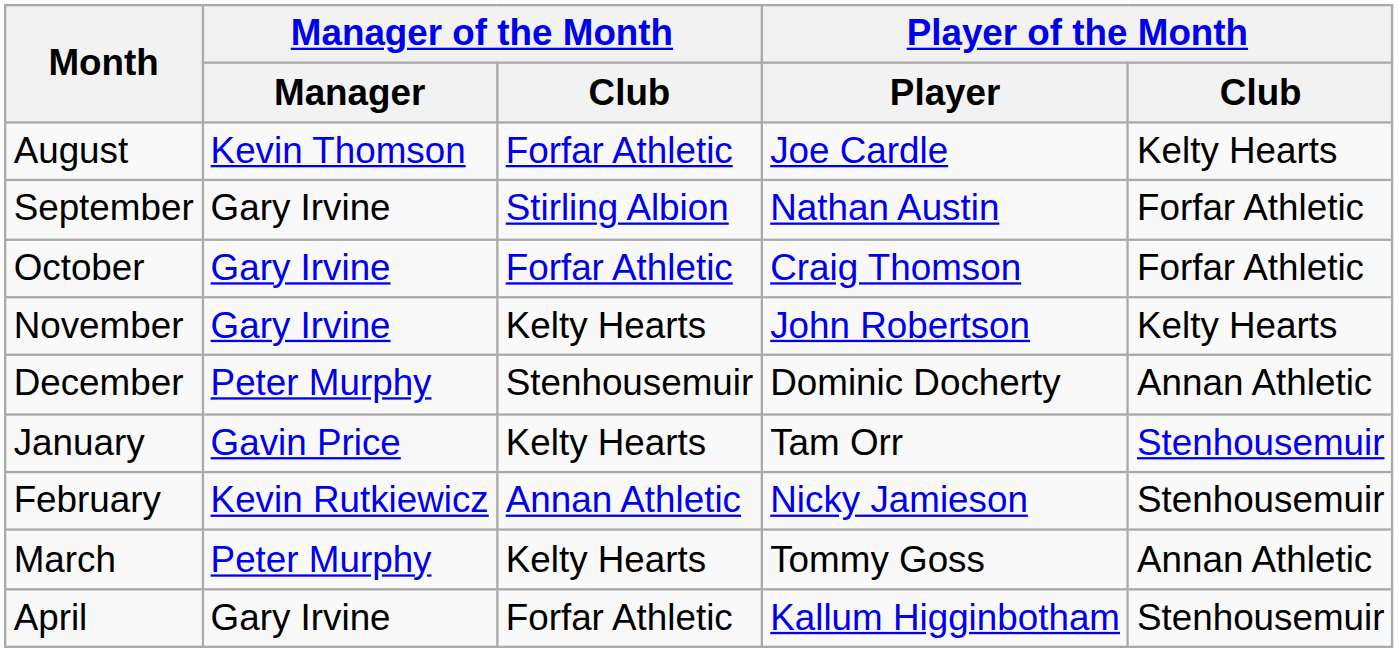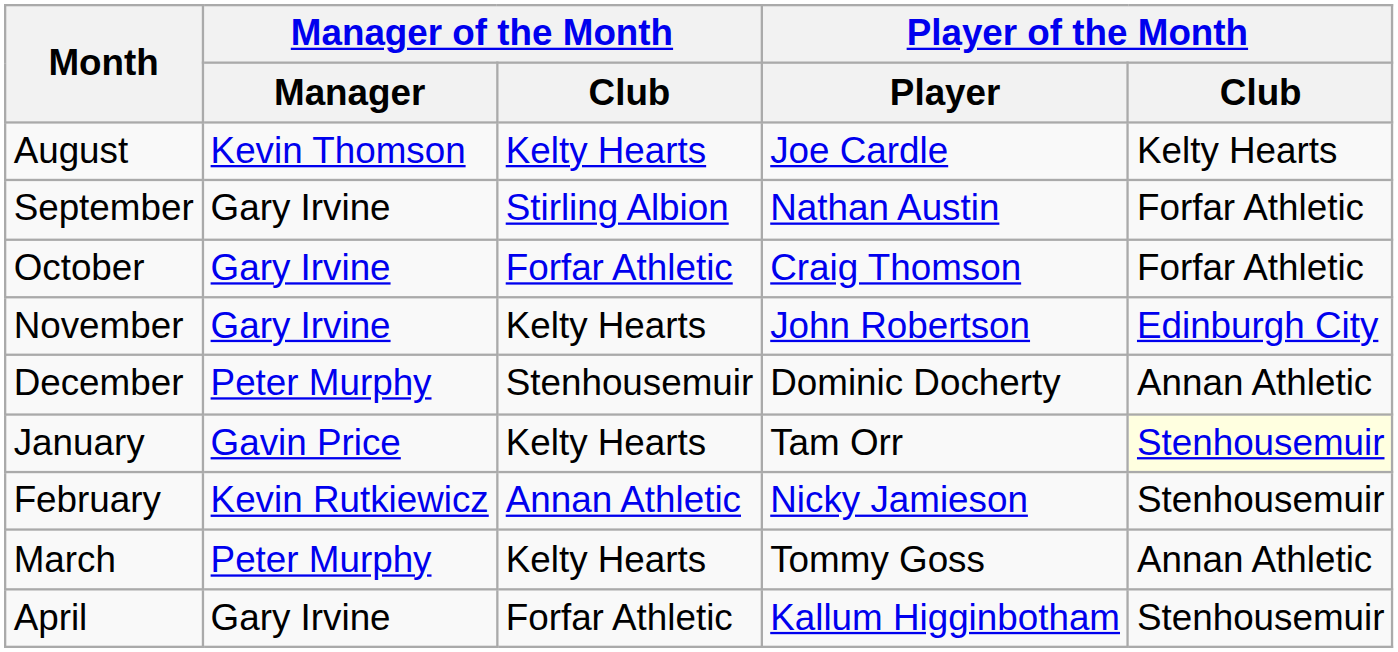August | Manager of the Month / Club: Forfar Athletic -> Kelty Hearts
November | Player of the Month / Club: Kelty Hearts -> Edinburgh City
January | Player of the Month / Club: no background -> lightyellow background
